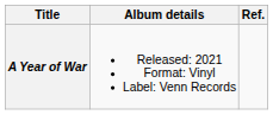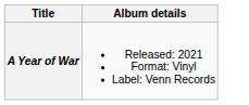- column: Ref.
